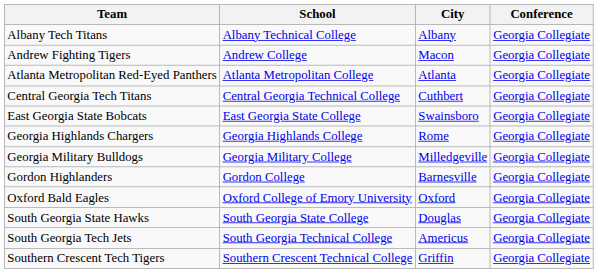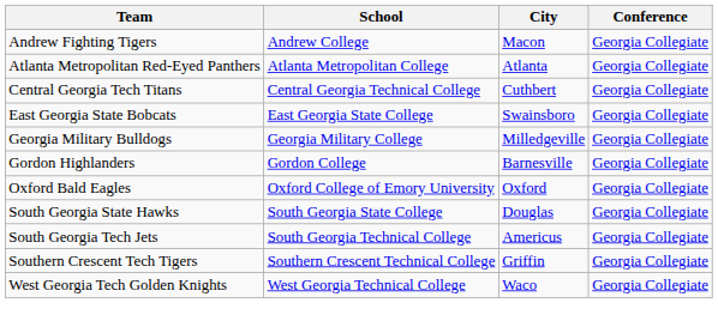- row: Albany Tech Titans | Albany Technical College | Albany | Georgia Collegiate
- row: Georgia Highlands Chargers | Georgia Highlands College | Rome | Georgia Collegiate
+ row: West Georgia Tech Golden Knights | West Georgia Technical College | Waco | Georgia Collegiate
